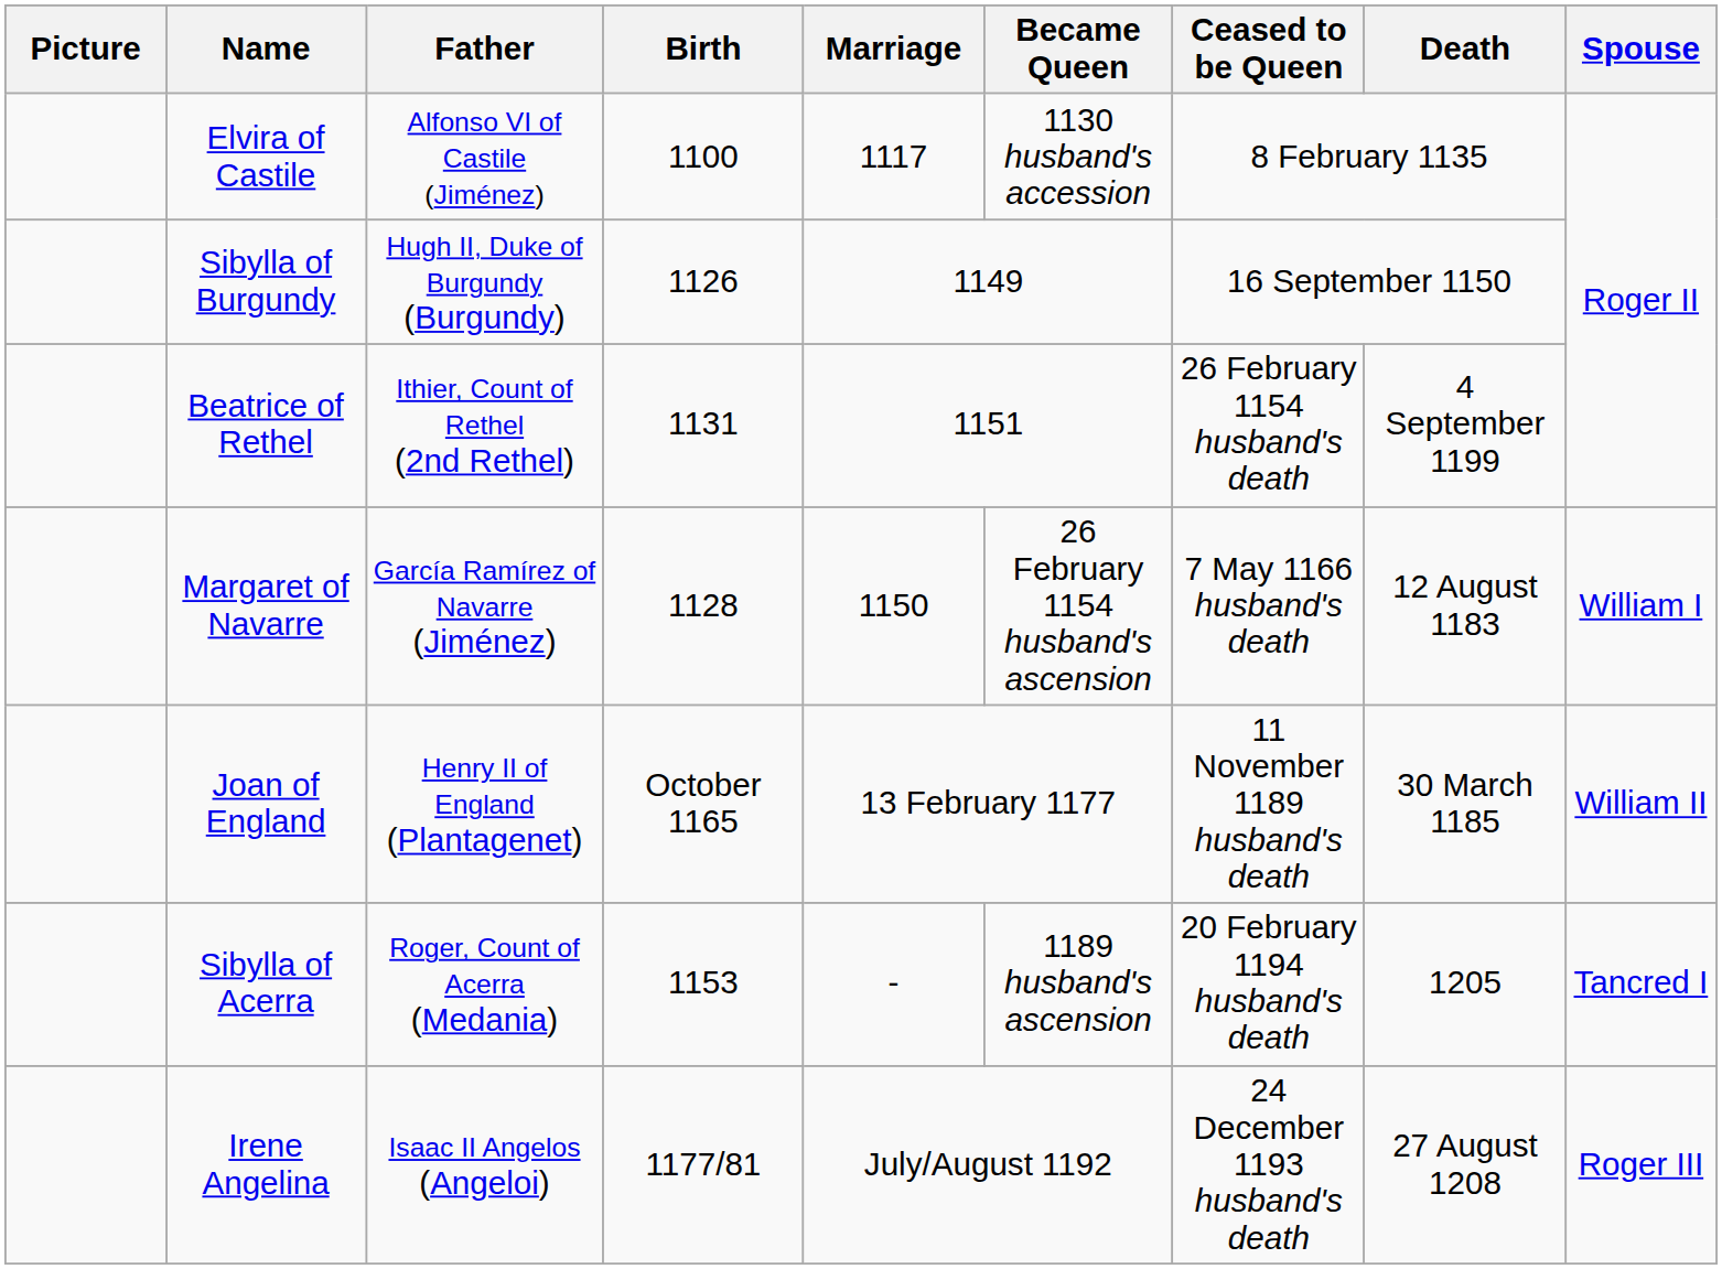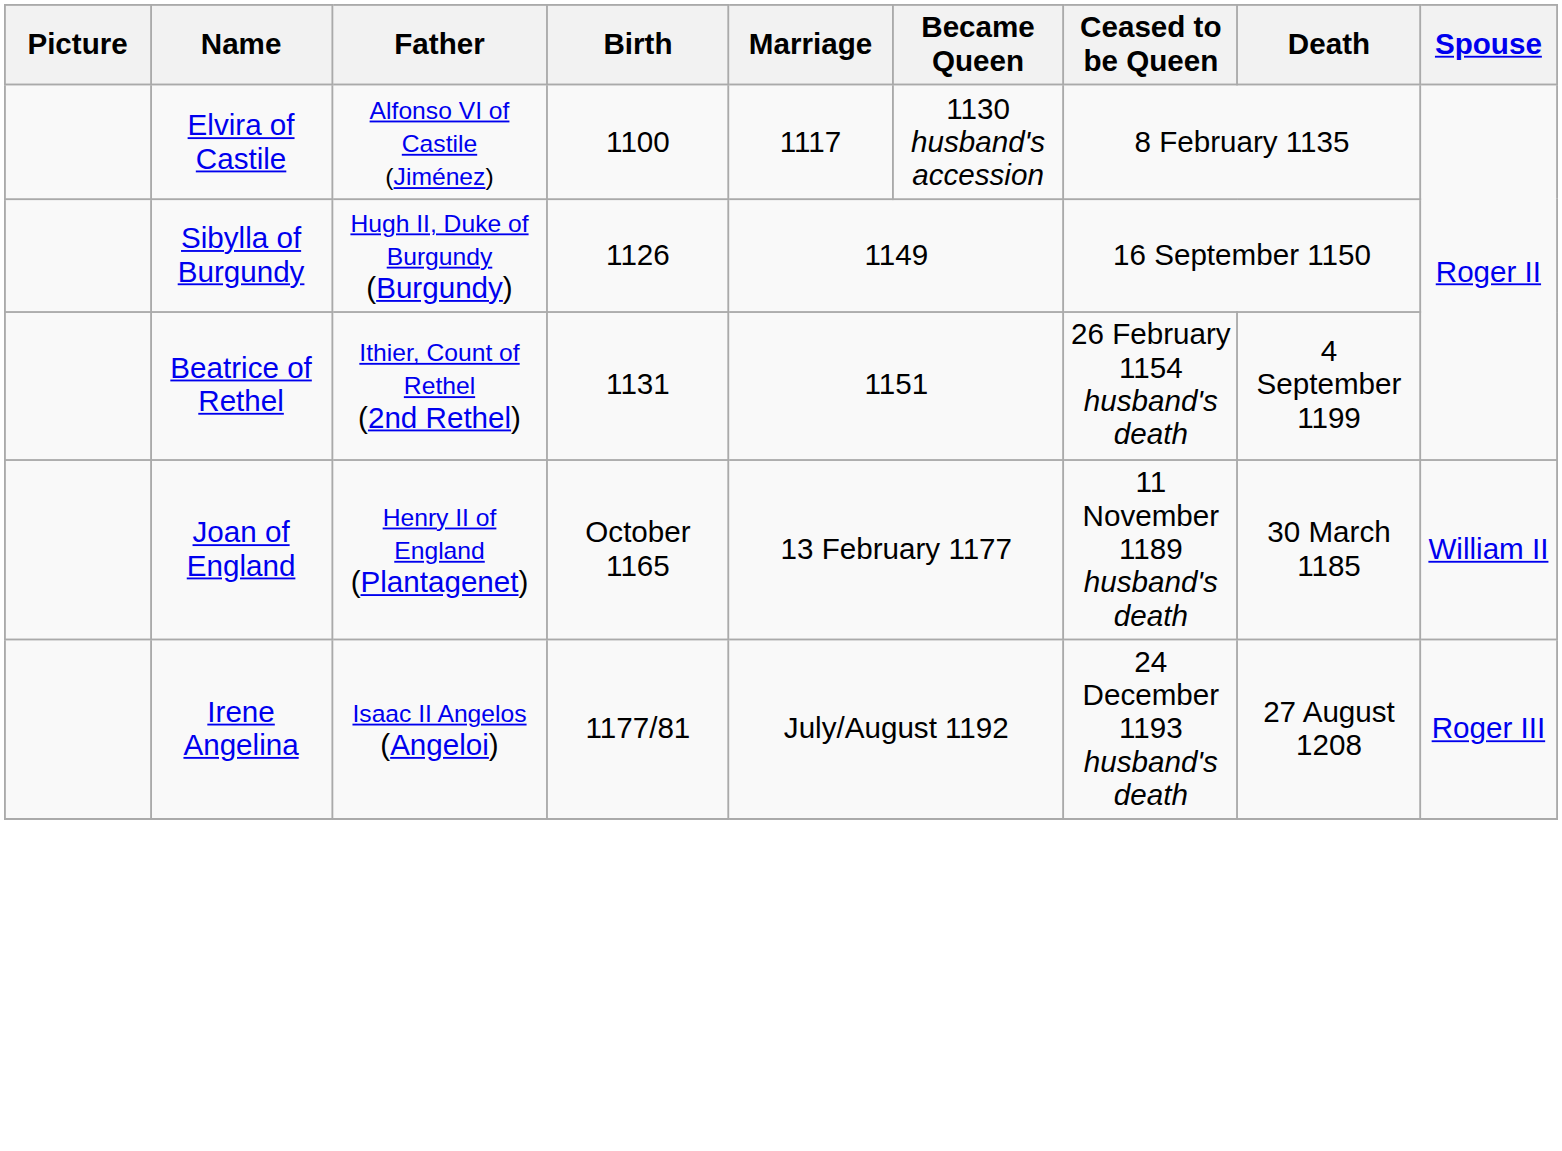- row: Margaret of Navarre | García Ramírez of Navarre (Jiménez) | 1128 | 1150 | 26 February 1154 husband's ascension | 7 May 1166 husband's death | 12 August 1183 | William I
- row: Sibylla of Acerra | Roger, Count of Acerra (Medania) | 1153 | - | 1189 husband's ascension | 20 February 1194 husband's death | 1205 | Tancred I
